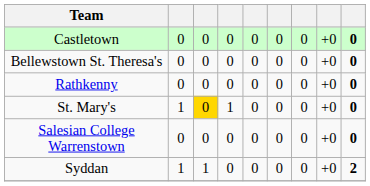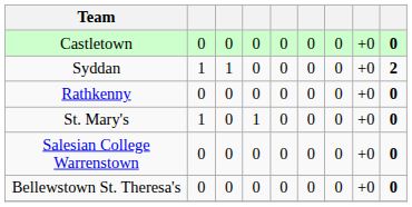rows swapped: Syddan <-> Bellewstown St. Theresa's
St. Mary's | column 3: gold background -> no background
